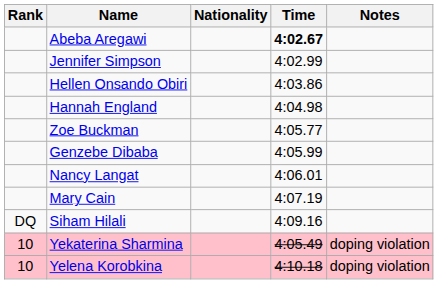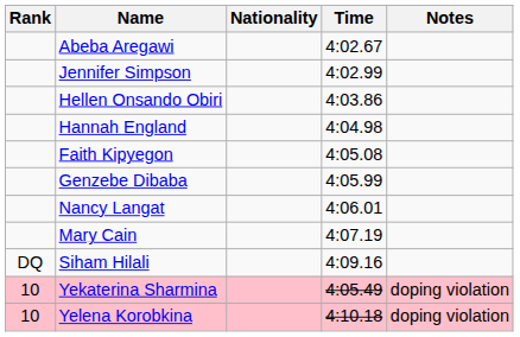Abeba Aregawi | Time: bold -> normal
+ row: Faith Kipyegon | 4:05.08
- row: Zoe Buckman | 4:05.77
